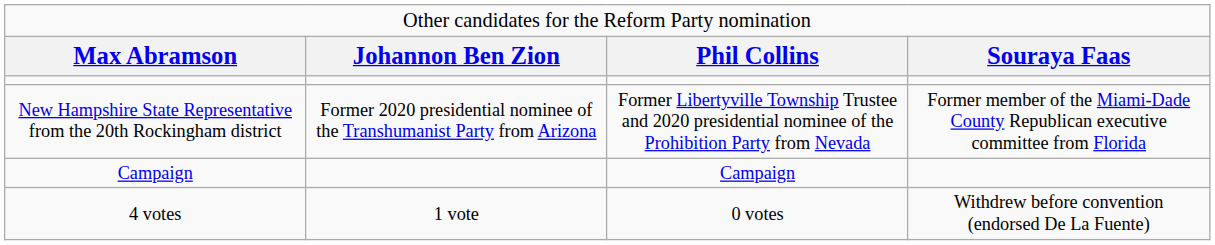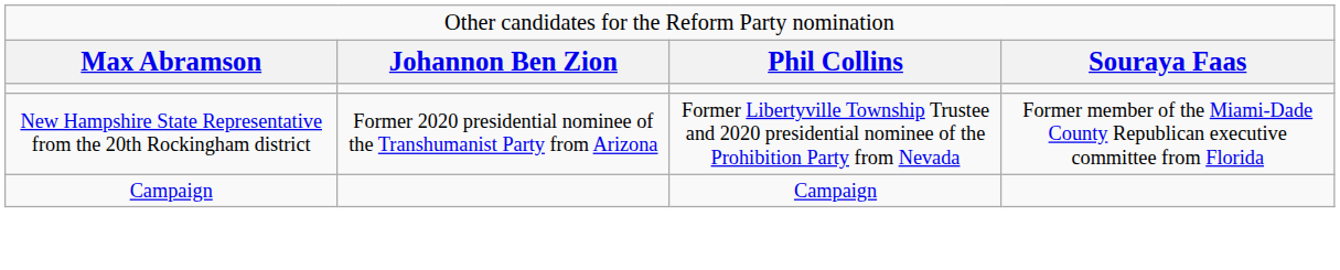- row: 4 votes | 1 vote | 0 votes | Withdrew before convention (endorsed De La Fuente)
